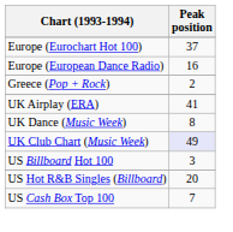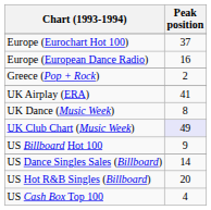US Billboard Hot 100 | Peak position: 3 -> 9
+ row: US Dance Singles Sales (Billboard) | 14
US Cash Box Top 100 | Peak position: 7 -> 4
